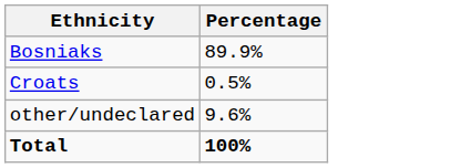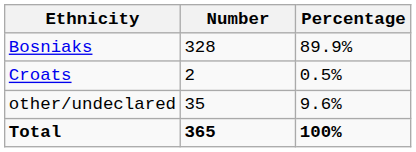+ column: Number | 328 | 2 | 35 | 365
